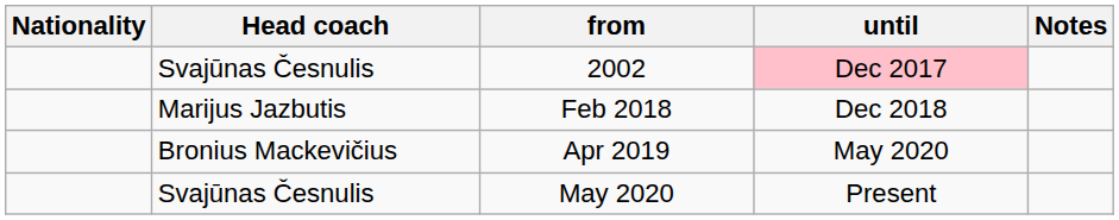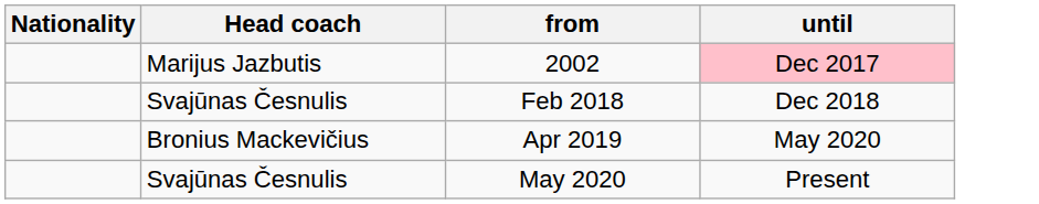- column: Notes
2002 | Head coach: Svajūnas Česnulis -> Marijus Jazbutis
Feb 2018 | Head coach: Marijus Jazbutis -> Svajūnas Česnulis
